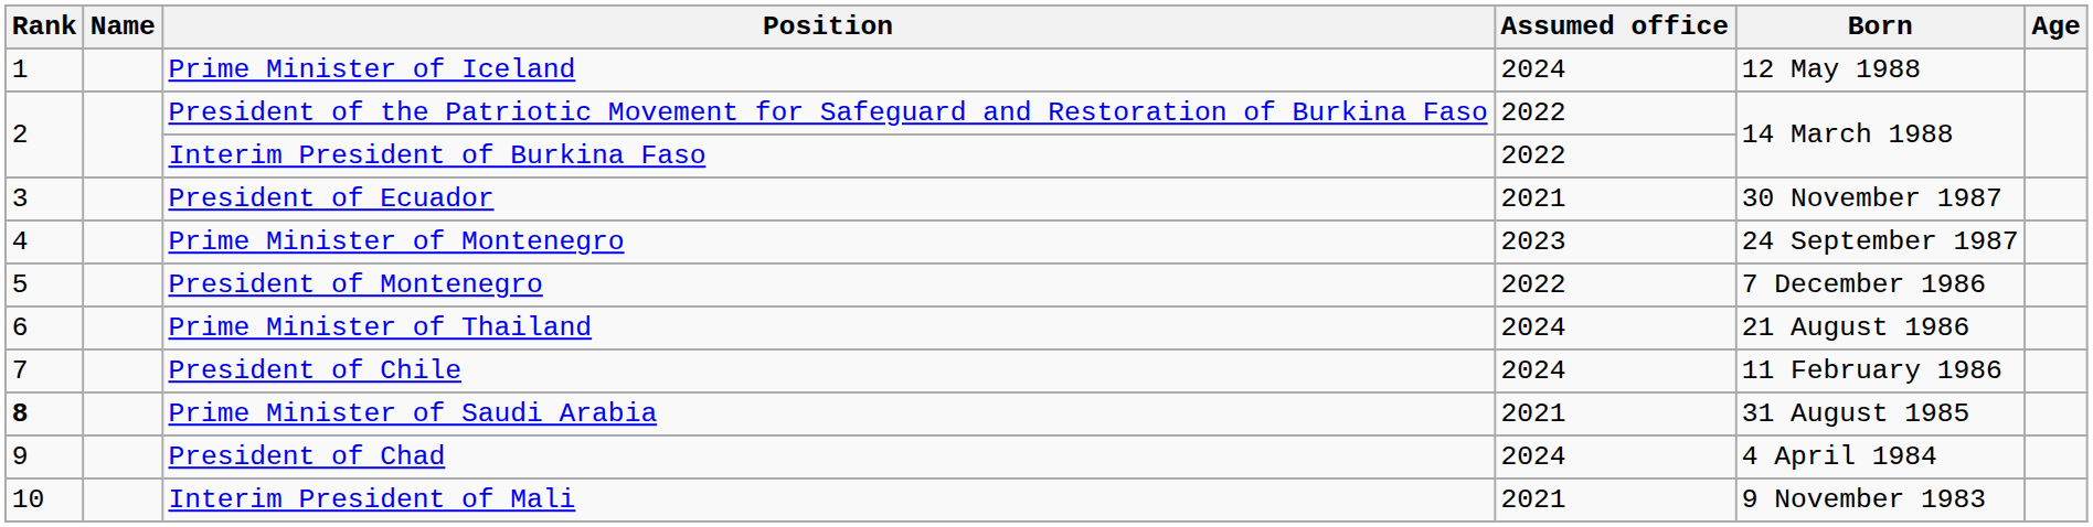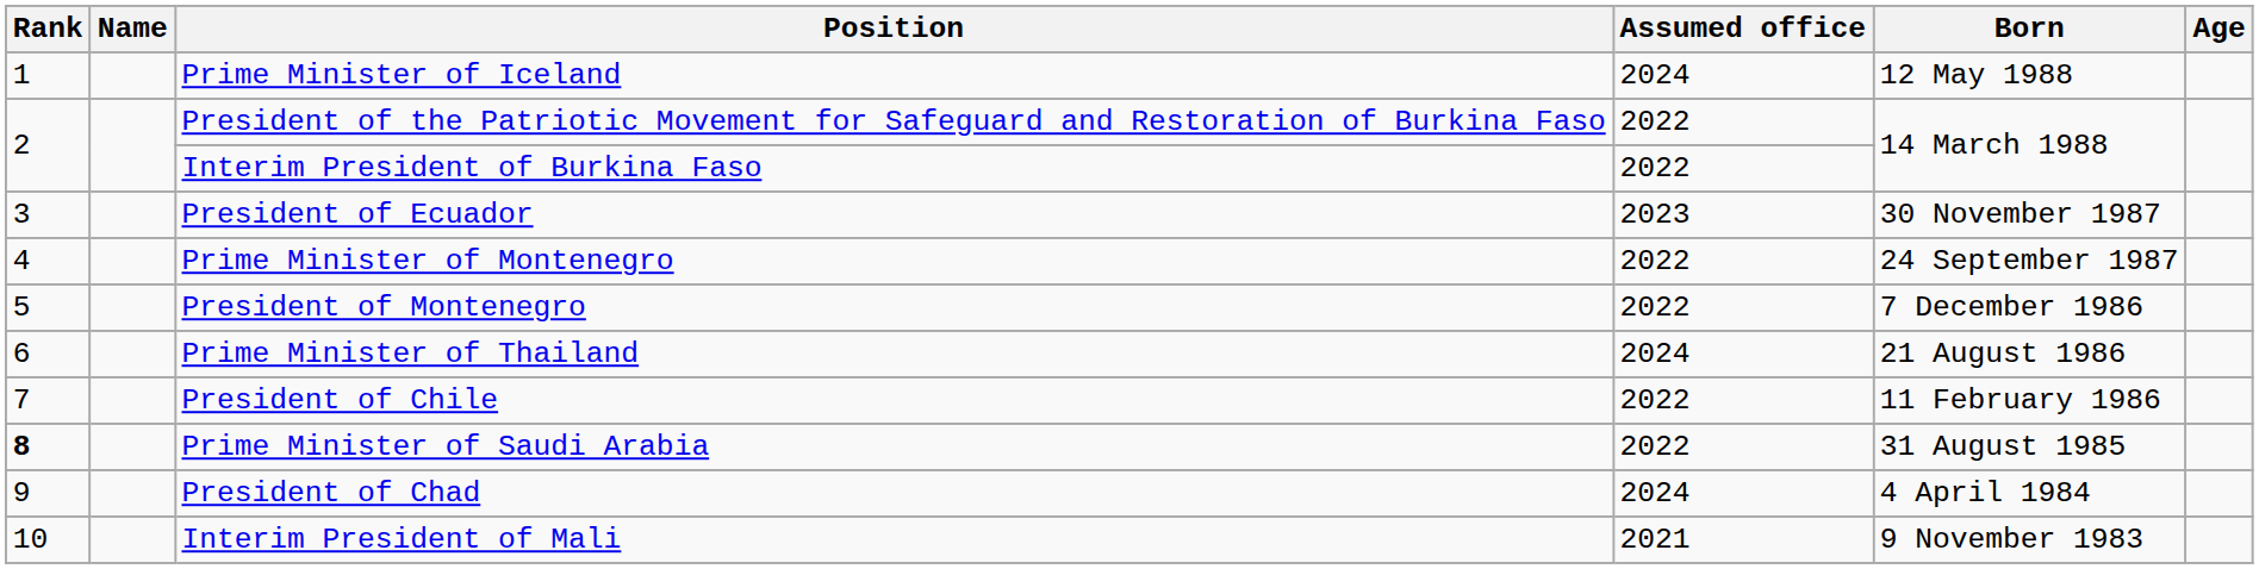President of Ecuador | Assumed office: 2021 -> 2023
Prime Minister of Montenegro | Assumed office: 2023 -> 2022
President of Chile | Assumed office: 2024 -> 2022
Prime Minister of Saudi Arabia | Assumed office: 2021 -> 2022
